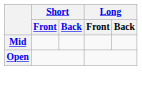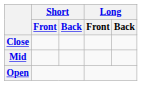+ row: Close
